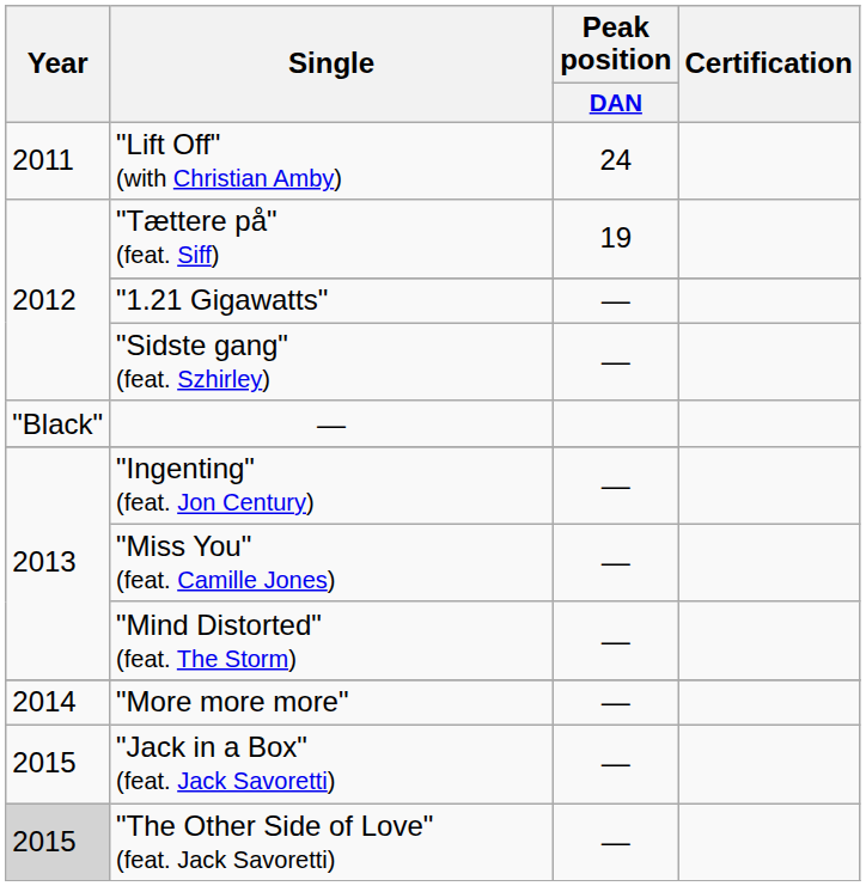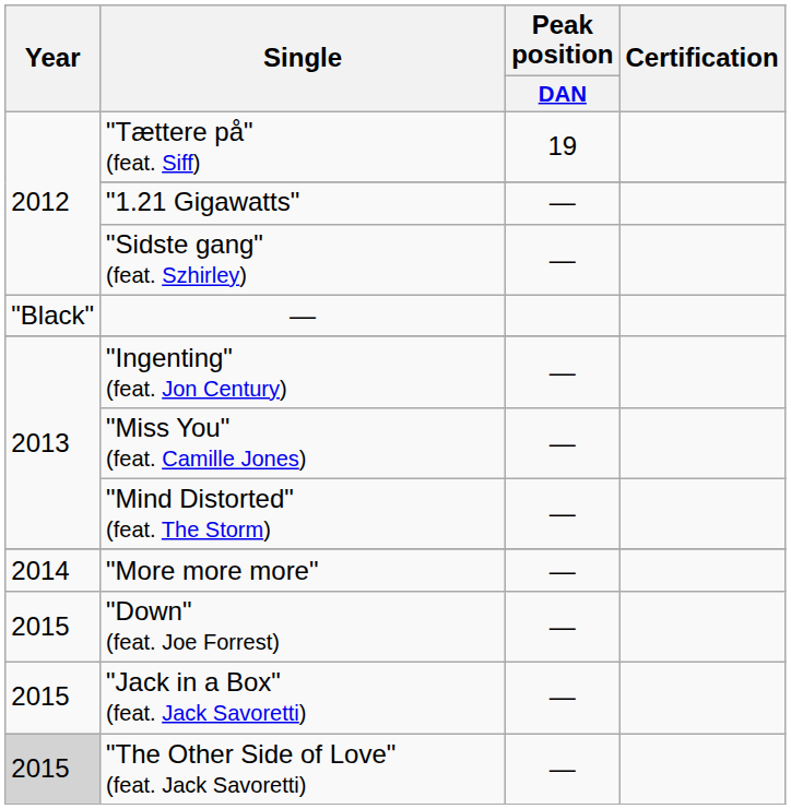- row: 2011 | "Lift Off" (with Christian Amby) | 24
+ row: 2015 | "Down" (feat. Joe Forrest) | —
